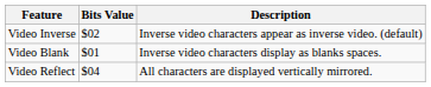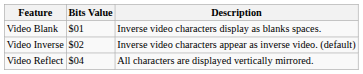rows swapped: Video Blank <-> Video Inverse
